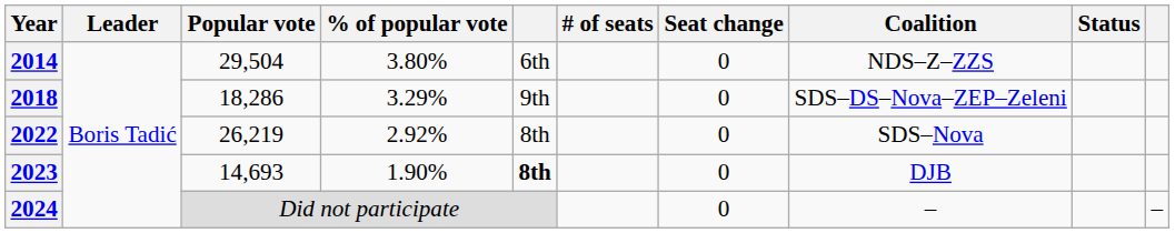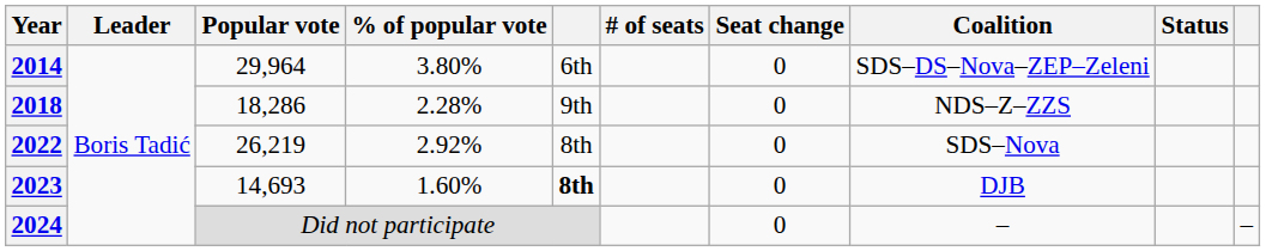2014 | Popular vote: 29,504 -> 29,964
2014 | Coalition: NDS–Z–ZZS -> SDS–DS–Nova–ZEP–Zeleni
2018 | % of popular vote: 3.29% -> 2.28%
2018 | Coalition: SDS–DS–Nova–ZEP–Zeleni -> NDS–Z–ZZS
2023 | % of popular vote: 1.90% -> 1.60%
